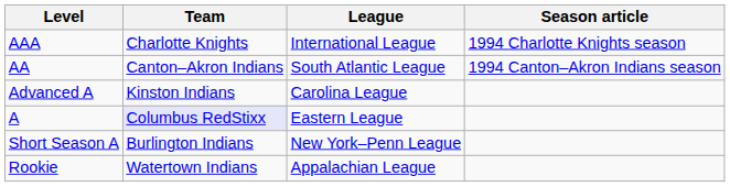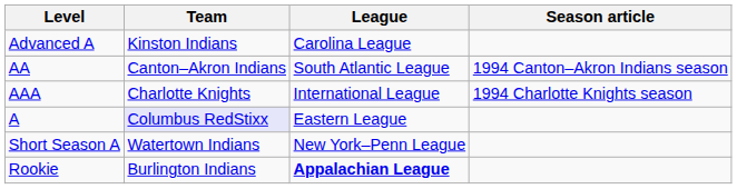rows swapped: AAA <-> Advanced A
Short Season A | Team: Burlington Indians -> Watertown Indians
Rookie | Team: Watertown Indians -> Burlington Indians
Rookie | League: normal -> bold
